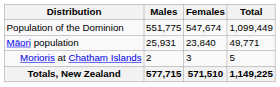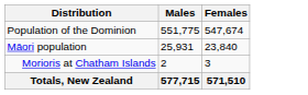- column: Total | 1,099,449 | 49,771 | 5 | 1,149,225
